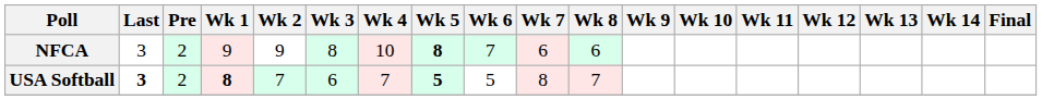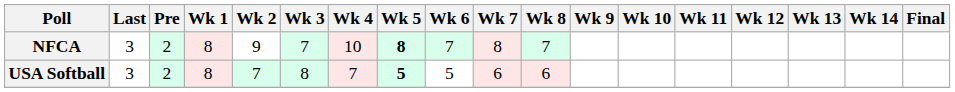NFCA | Wk 1: 9 -> 8
NFCA | Wk 3: 8 -> 7
NFCA | Wk 7: 6 -> 8
NFCA | Wk 8: 6 -> 7
USA Softball | Last: bold -> normal
USA Softball | Wk 1: bold -> normal
USA Softball | Wk 3: 6 -> 8
USA Softball | Wk 7: 8 -> 6
USA Softball | Wk 8: 7 -> 6
